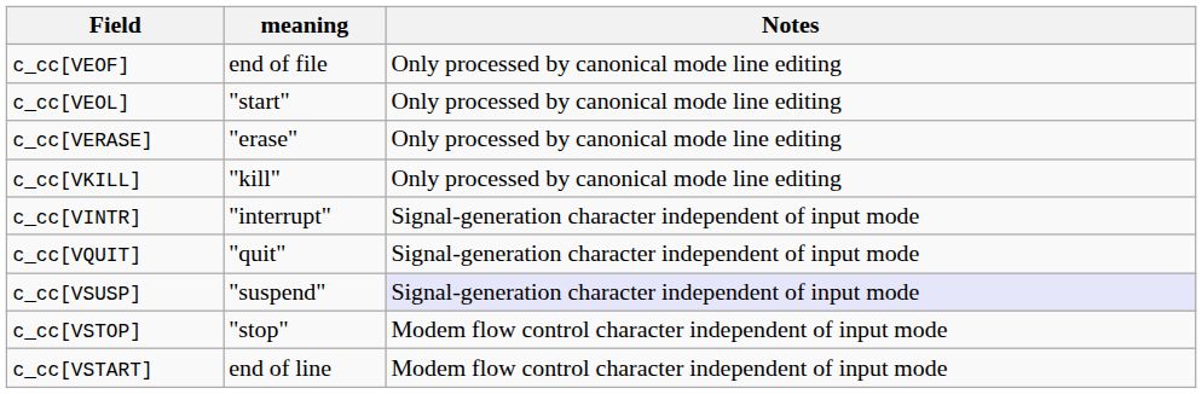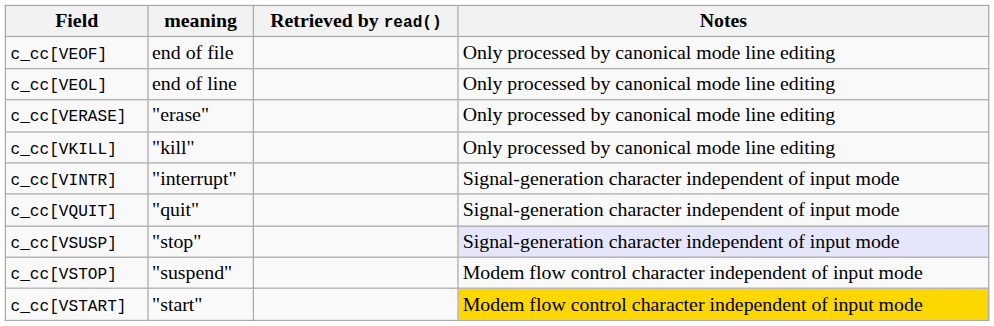+ column: Retrieved by read()
c_cc[VEOL] | meaning: "start" -> end of line
c_cc[VSUSP] | meaning: "suspend" -> "stop"
c_cc[VSTOP] | meaning: "stop" -> "suspend"
c_cc[VSTART] | meaning: end of line -> "start"
c_cc[VSTART] | Notes: no background -> gold background
